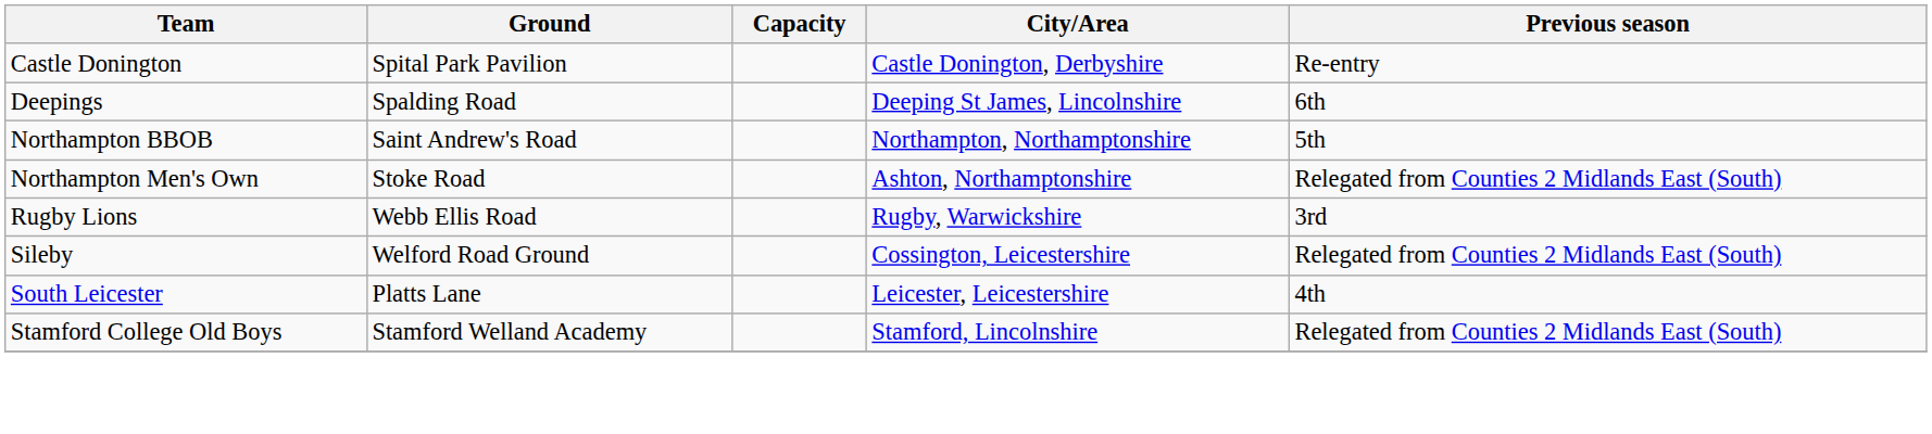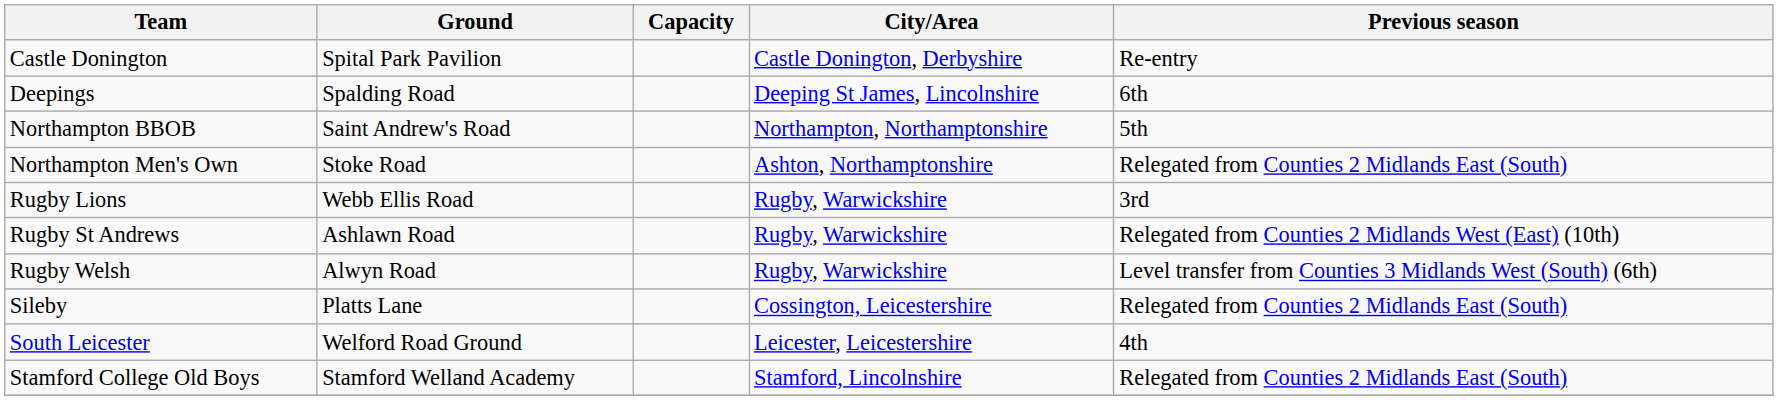+ row: Rugby St Andrews | Ashlawn Road | Rugby, Warwickshire | Relegated from Counties 2 Midlands West (East) (10th)
+ row: Rugby Welsh | Alwyn Road | Rugby, Warwickshire | Level transfer from Counties 3 Midlands West (South) (6th)
Sileby | Ground: Welford Road Ground -> Platts Lane
South Leicester | Ground: Platts Lane -> Welford Road Ground
